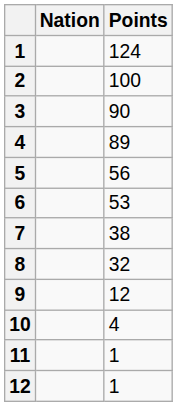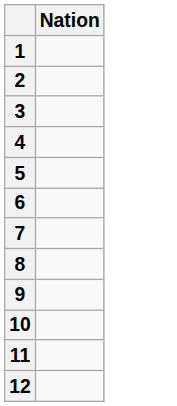- column: Points | 124 | 100 | 90 | 89 | 56 | 53 | 38 | 32 | 12 | 4 | 1 | 1
